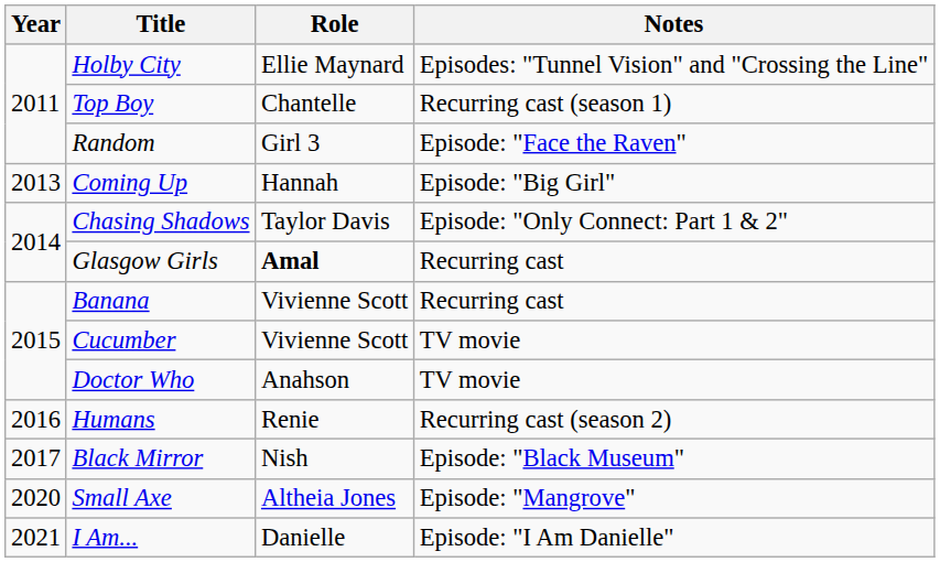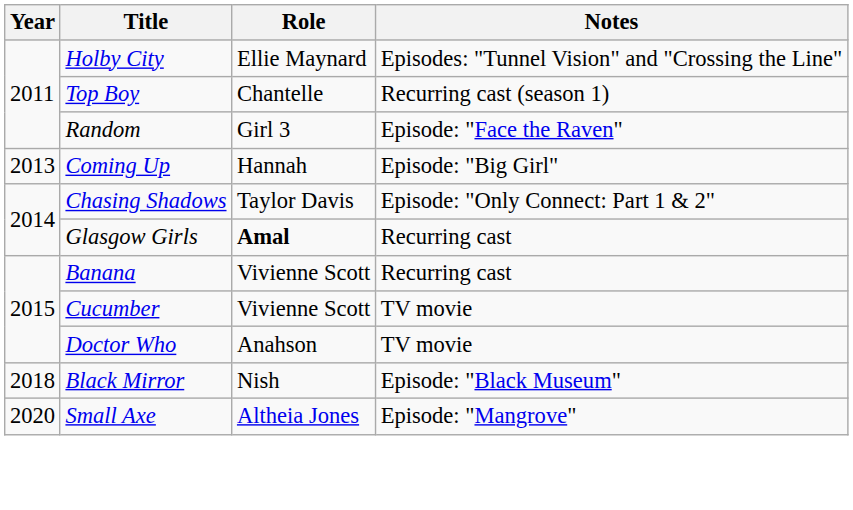- row: 2016 | Humans | Renie | Recurring cast (season 2)
Black Mirror | Year: 2017 -> 2018
- row: 2021 | I Am... | Danielle | Episode: "I Am Danielle"
